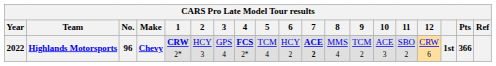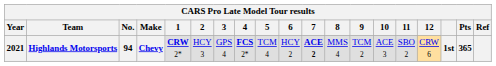Highlands Motorsports | Year: 2022 -> 2021
Highlands Motorsports | No.: 96 -> 94
Highlands Motorsports | Pts: 366 -> 365
